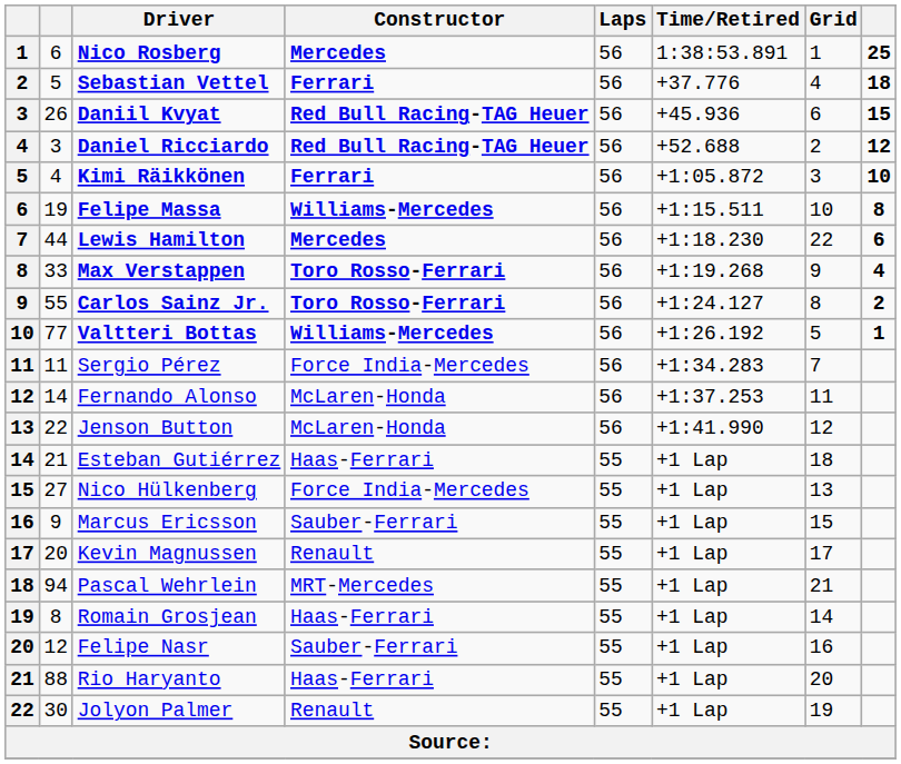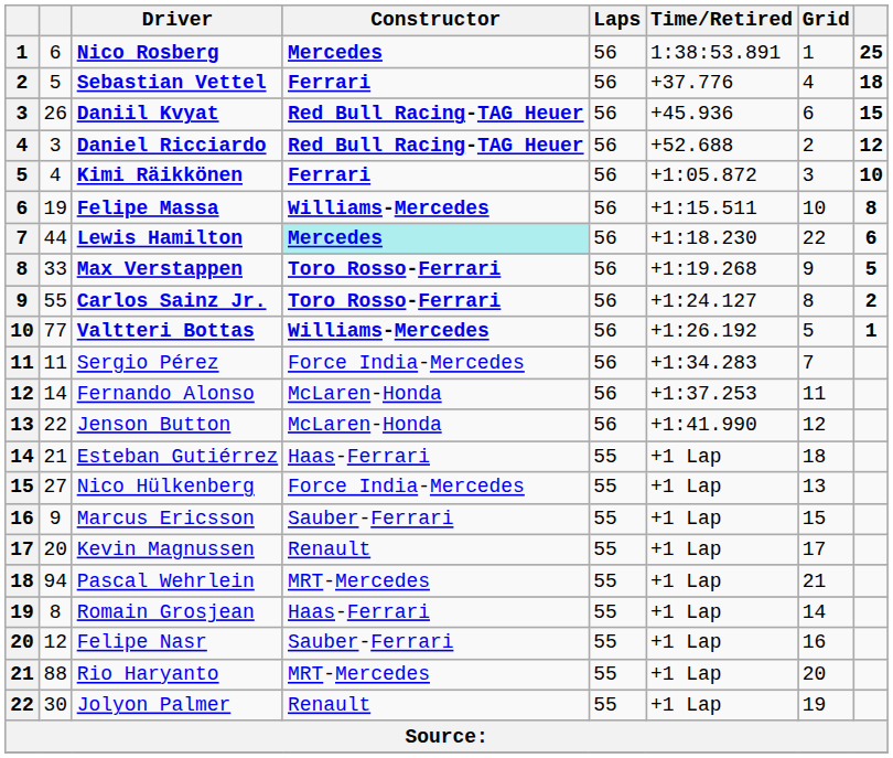Lewis Hamilton | Constructor: no background -> paleturquoise background
Max Verstappen | column 8: 4 -> 5
Rio Haryanto | Constructor: Haas-Ferrari -> MRT-Mercedes
